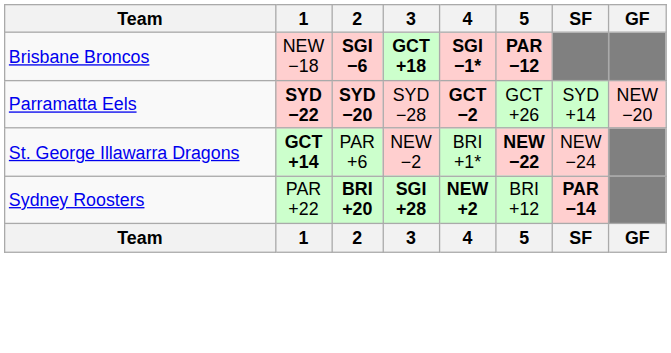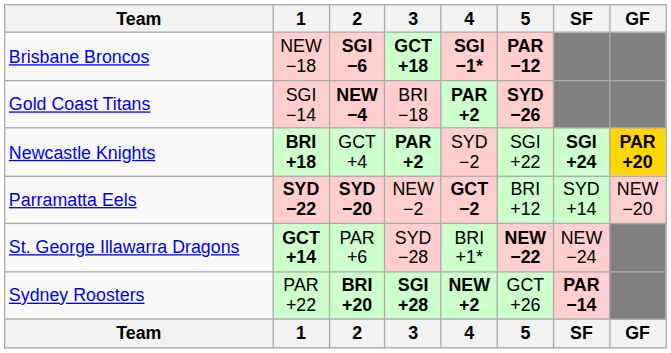+ row: Gold Coast Titans | SGI −14 | NEW −4 | BRI −18 | PAR +2 | SYD −26
+ row: Newcastle Knights | BRI +18 | GCT +4 | PAR +2 | SYD −2 | SGI +22 | SGI +24 | PAR +20
Parramatta Eels | 3: SYD −28 -> NEW −2
Parramatta Eels | 5: GCT +26 -> BRI +12
St. George Illawarra Dragons | 3: NEW −2 -> SYD −28
Sydney Roosters | 5: BRI +12 -> GCT +26
